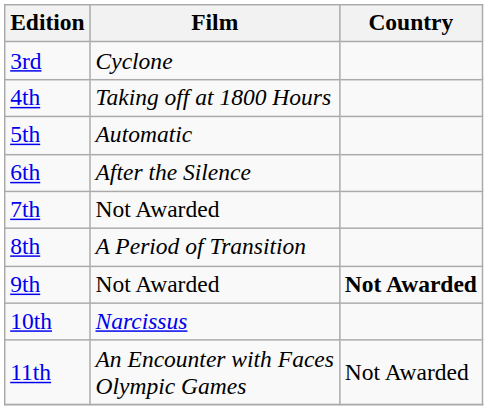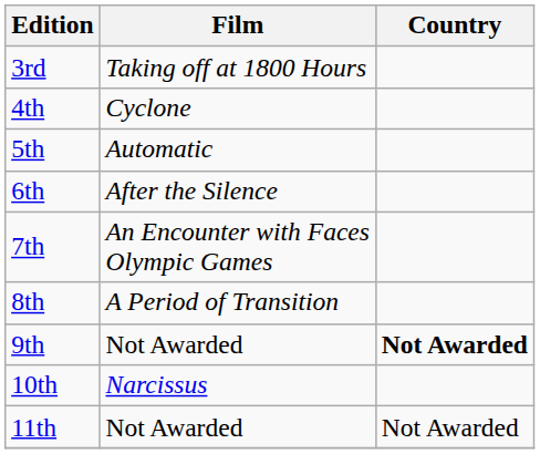3rd | Film: Cyclone -> Taking off at 1800 Hours
4th | Film: Taking off at 1800 Hours -> Cyclone
7th | Film: Not Awarded -> An Encounter with Faces Olympic Games
11th | Film: An Encounter with Faces Olympic Games -> Not Awarded
